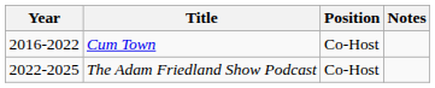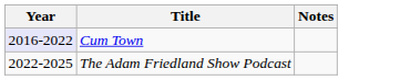- column: Position | Co-Host | Co-Host
Cum Town | Year: no background -> lavender background
